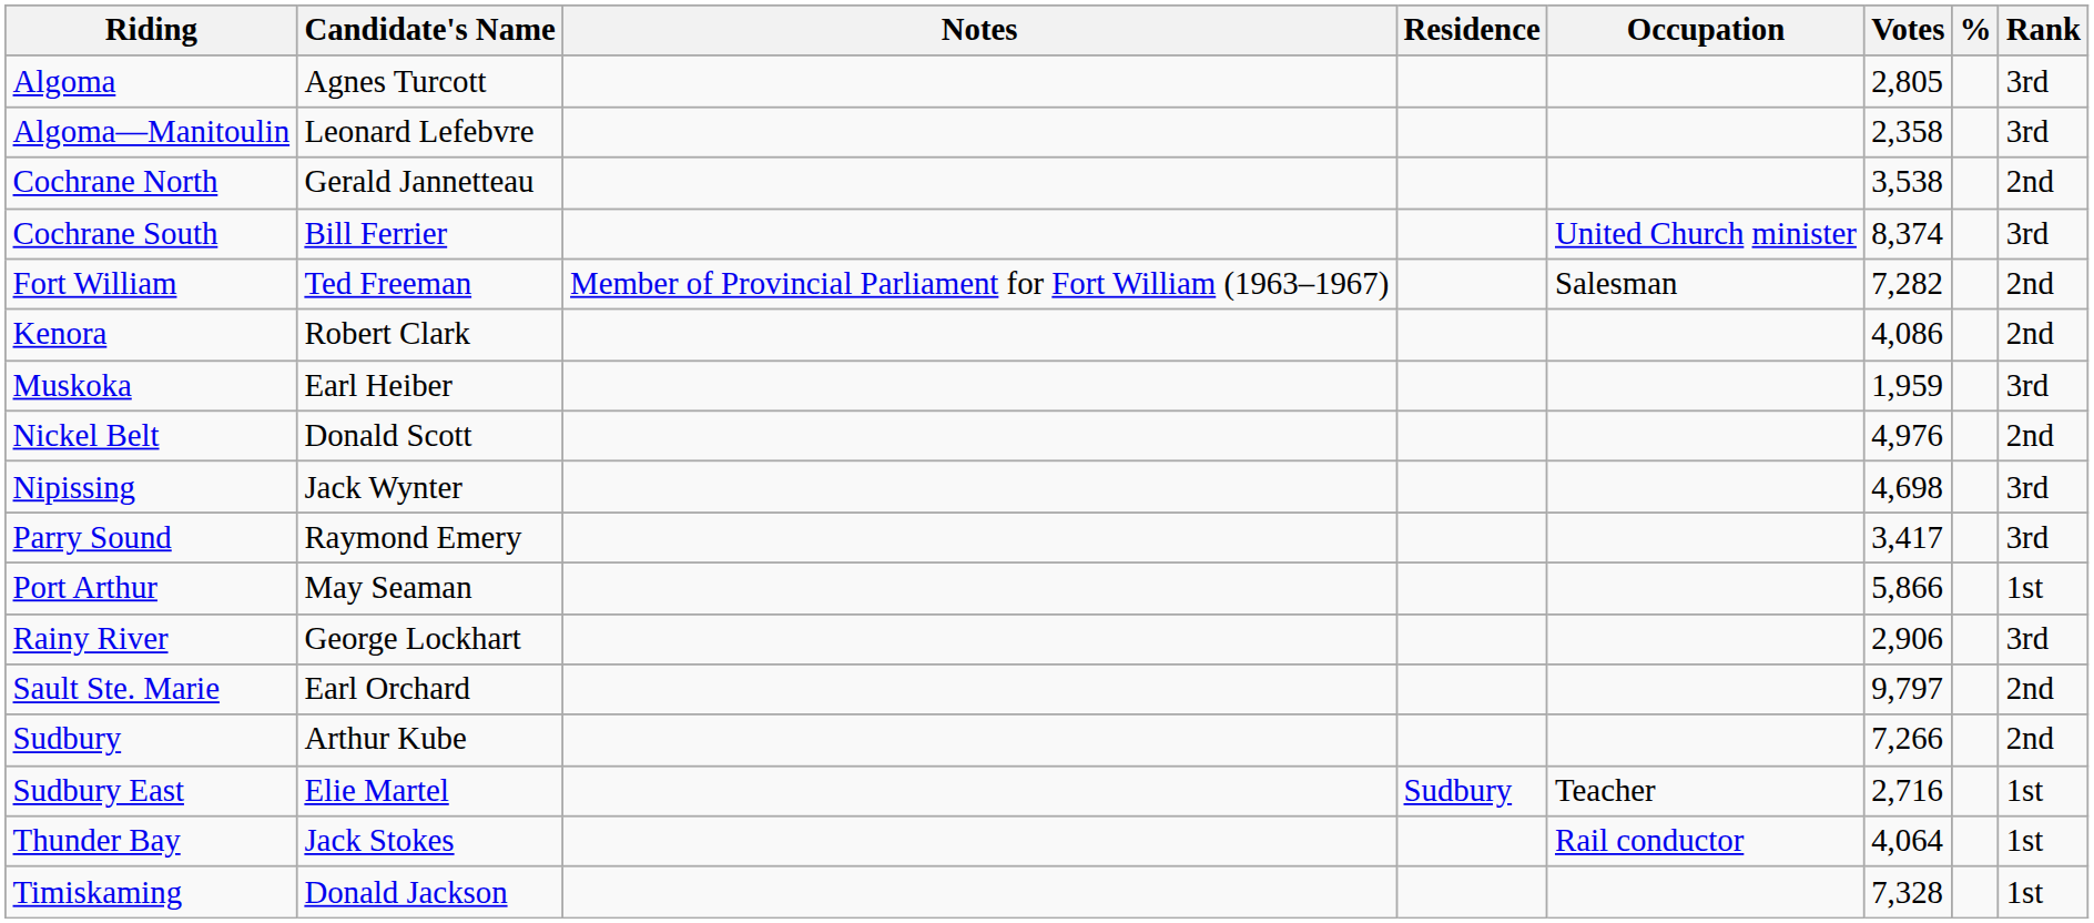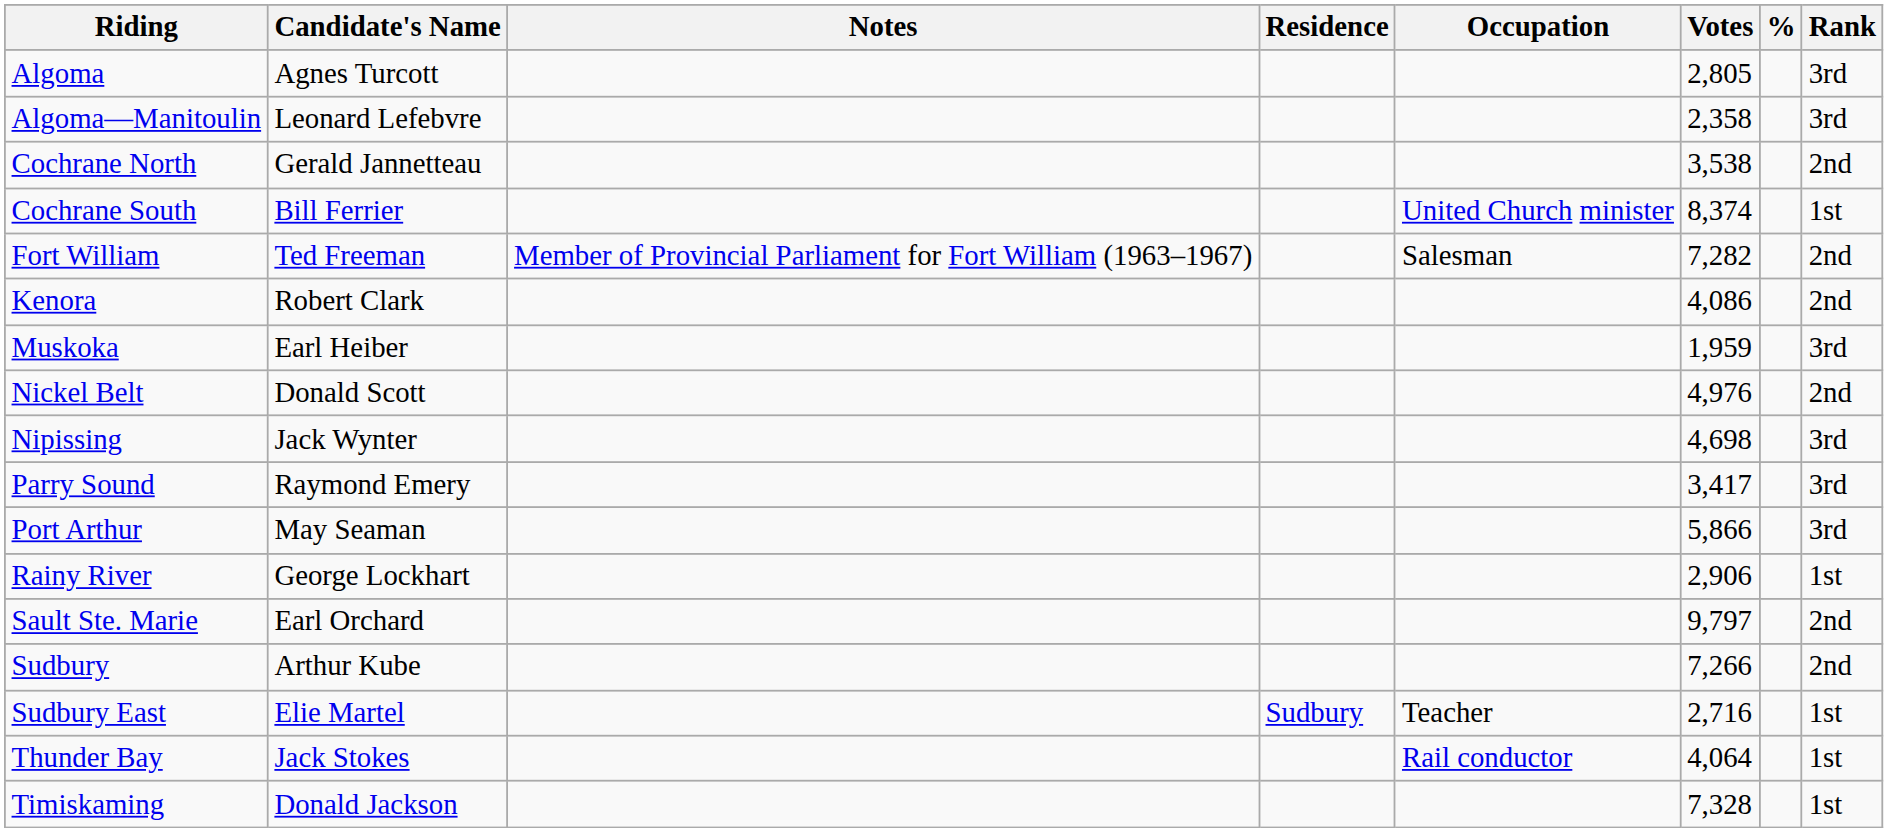Cochrane South | Rank: 3rd -> 1st
Port Arthur | Rank: 1st -> 3rd
Rainy River | Rank: 3rd -> 1st
